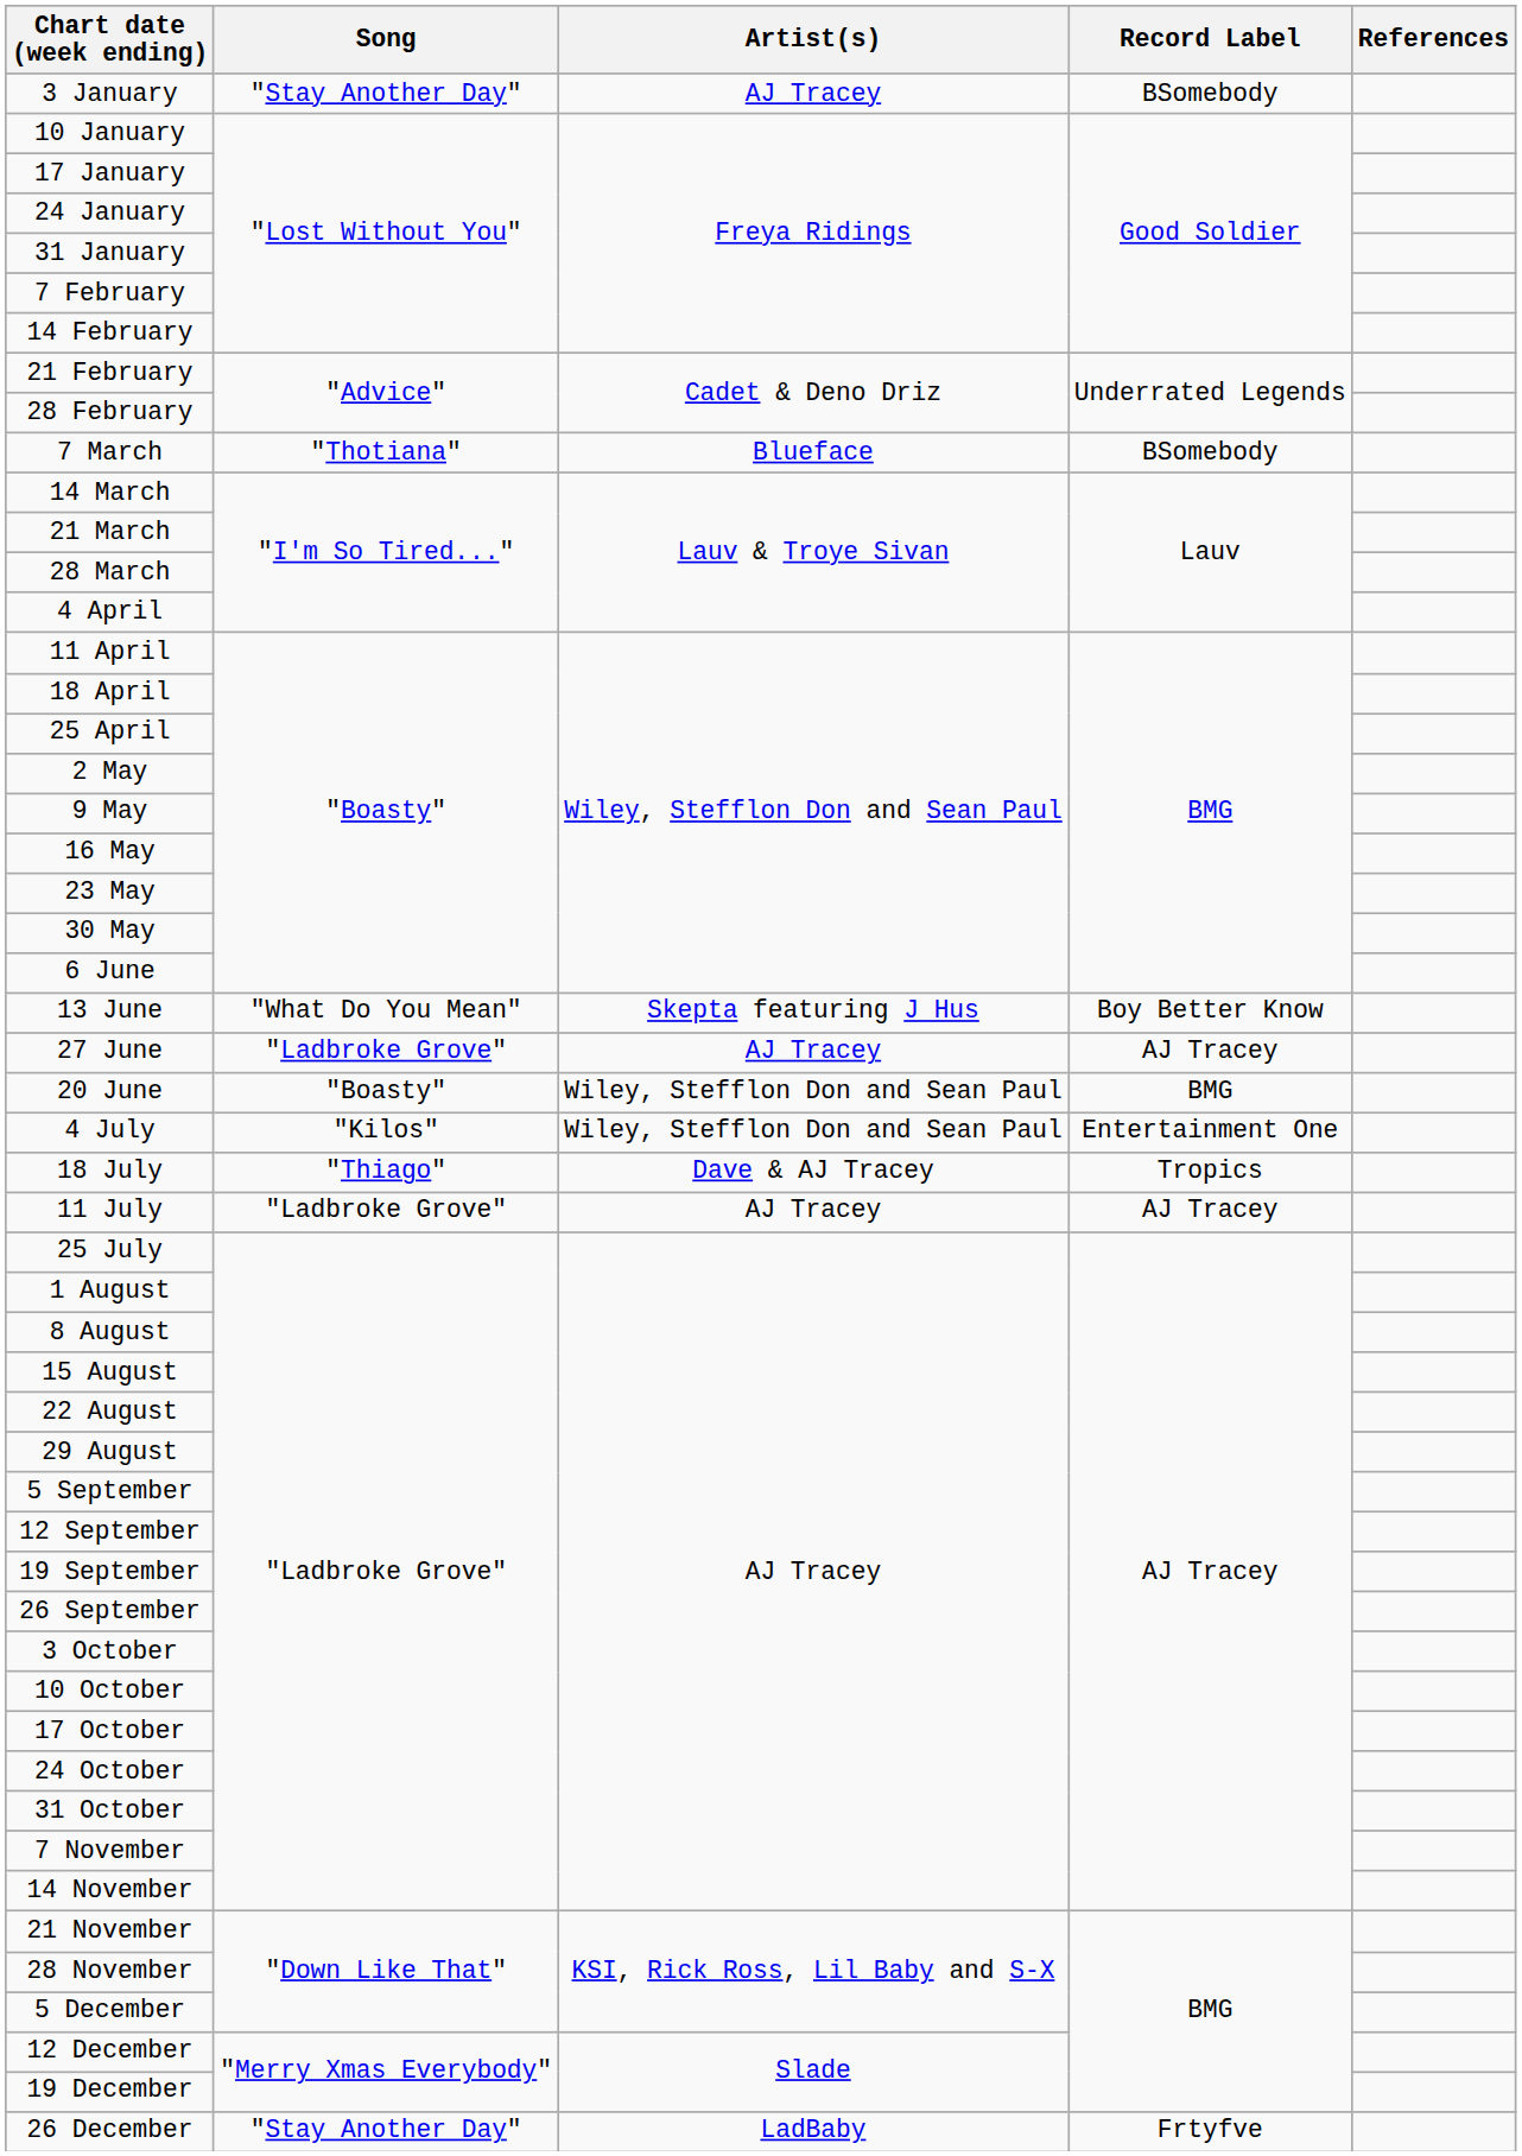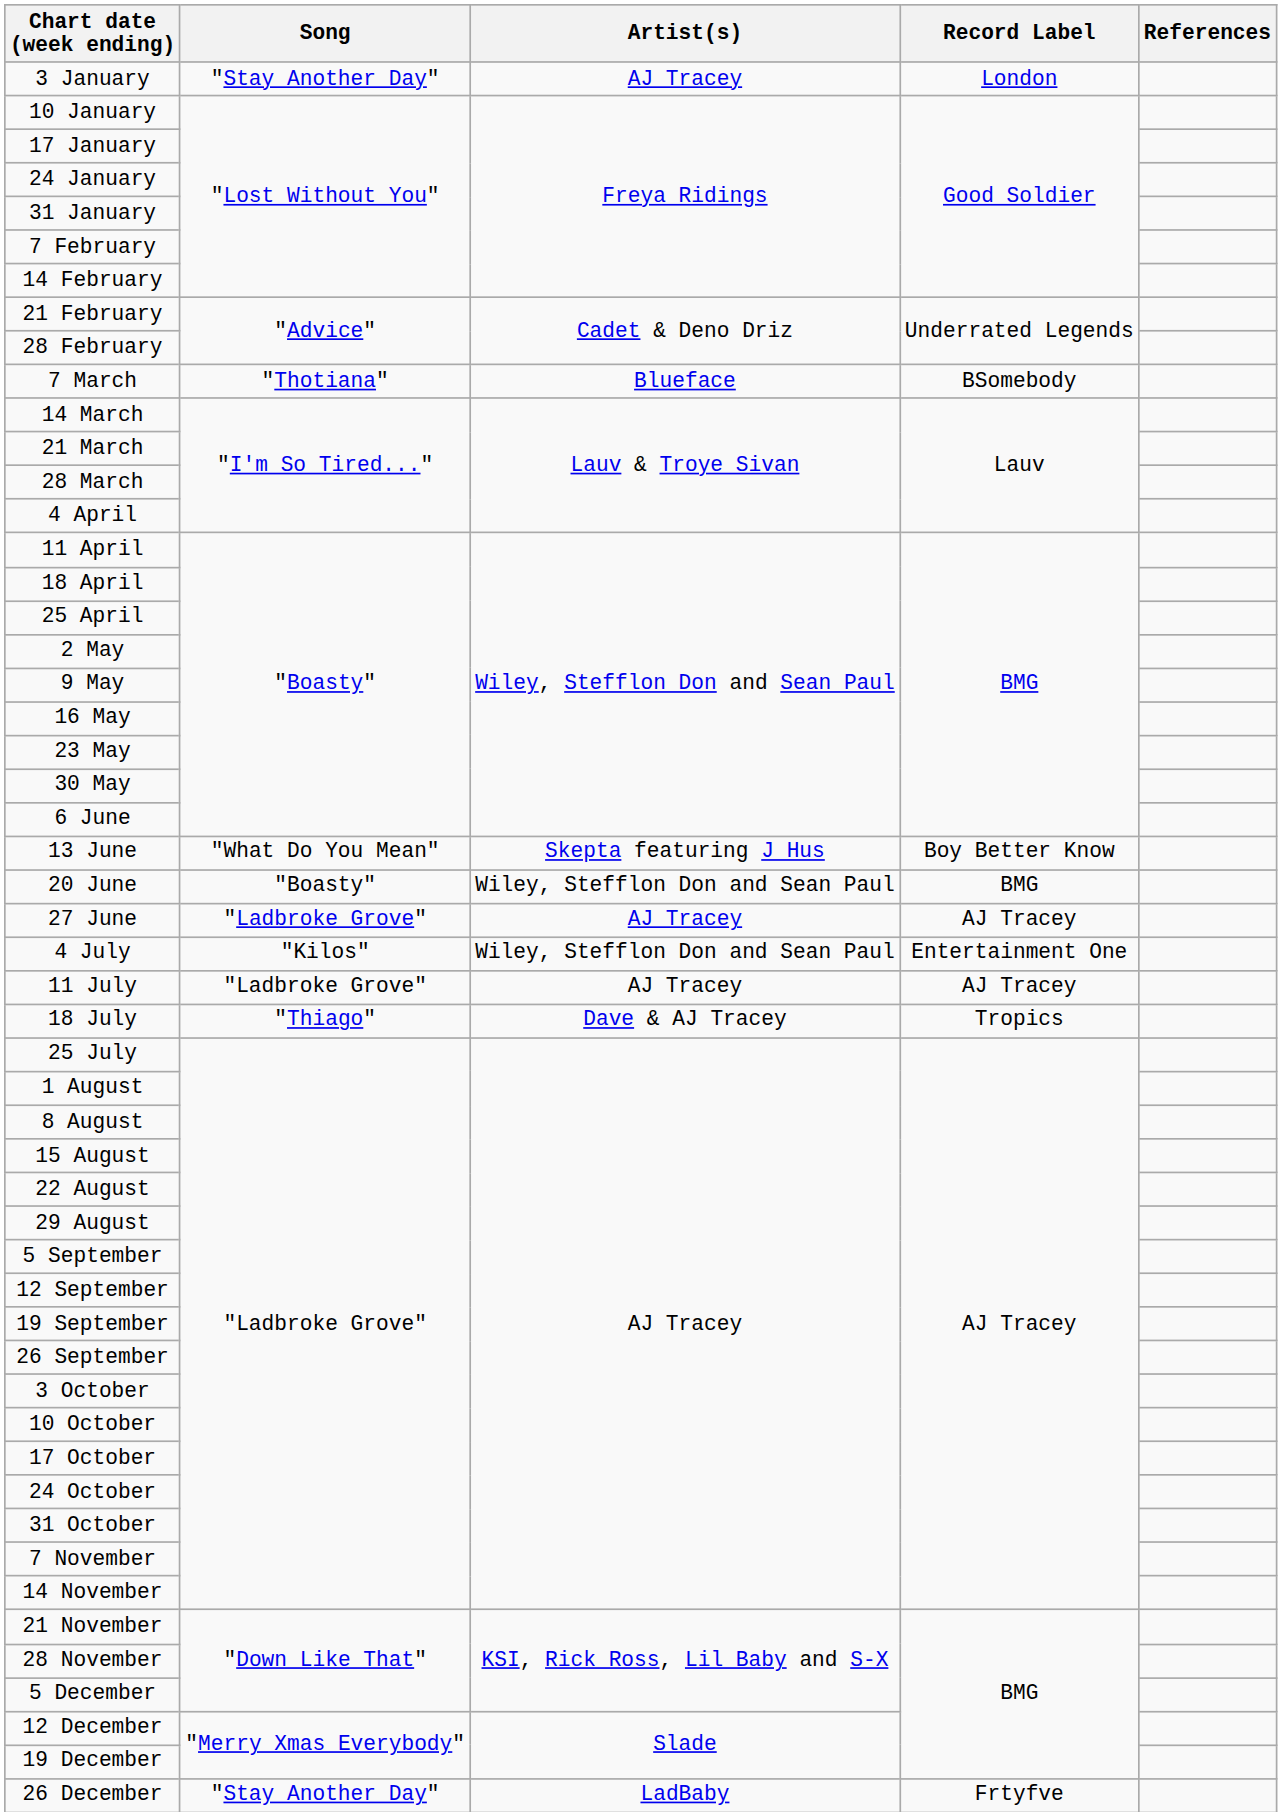3 January | Record Label: BSomebody -> London
rows swapped: 20 June <-> 27 June
rows swapped: 11 July <-> 18 July
